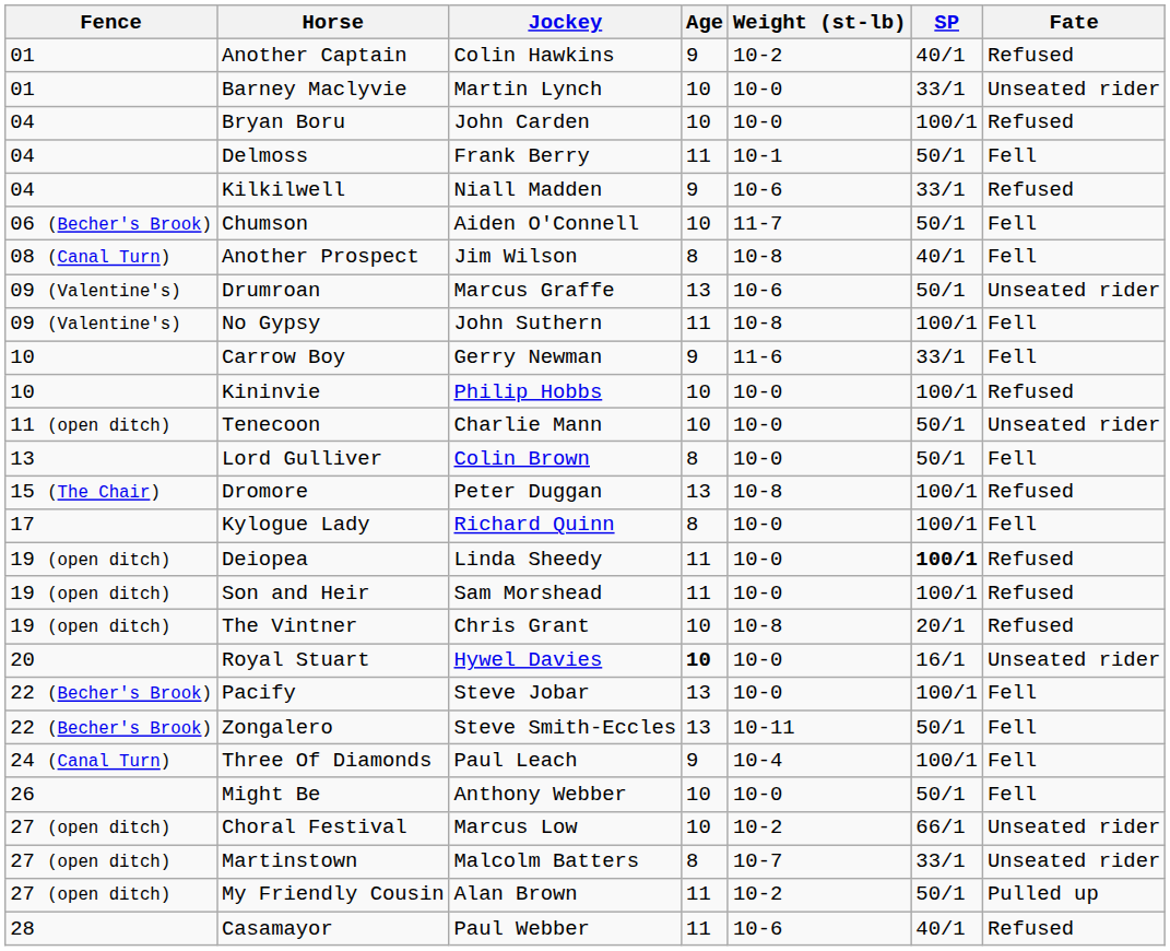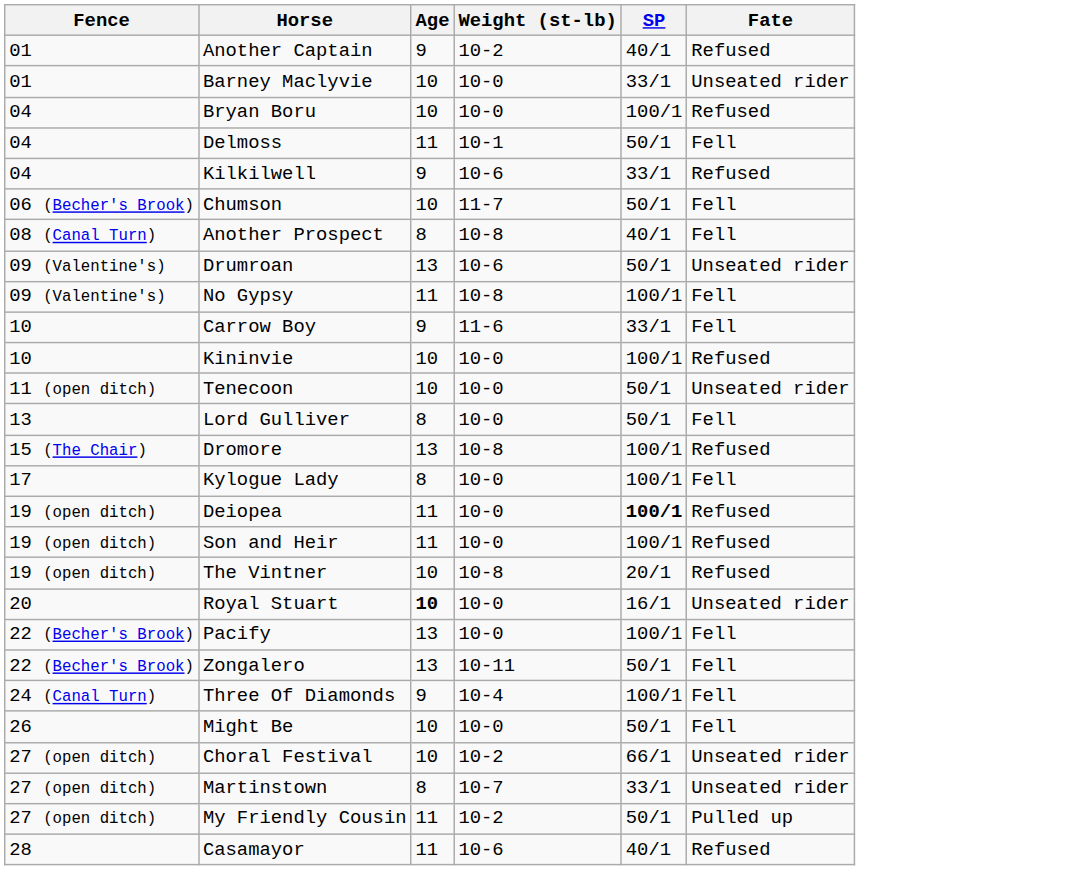- column: Jockey | Colin Hawkins | Martin Lynch | John Carden | Frank Berry | Niall Madden | Aiden O'Connell | Jim Wilson | Marcus Graffe | John Suthern | Gerry Newman | Philip Hobbs | Charlie Mann | Colin Brown | Peter Duggan | Richard Quinn | Linda Sheedy | Sam Morshead | Chris Grant | Hywel Davies | Steve Jobar | Steve Smith-Eccles | Paul Leach | Anthony Webber | Marcus Low | Malcolm Batters | Alan Brown | Paul Webber
